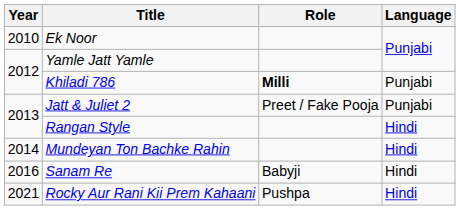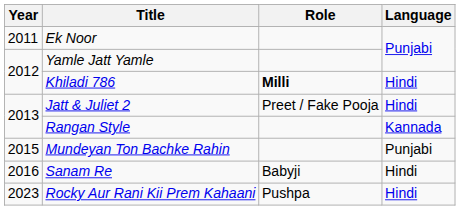Ek Noor | Year: 2010 -> 2011
Khiladi 786 | Language: Punjabi -> Hindi
Jatt & Juliet 2 | Language: Punjabi -> Hindi
Rangan Style | Language: Hindi -> Kannada
Mundeyan Ton Bachke Rahin | Year: 2014 -> 2015
Mundeyan Ton Bachke Rahin | Language: Hindi -> Punjabi
Rocky Aur Rani Kii Prem Kahaani | Year: 2021 -> 2023
